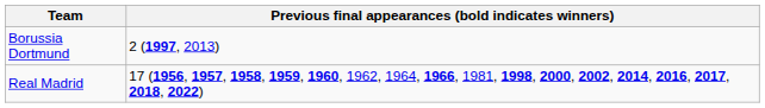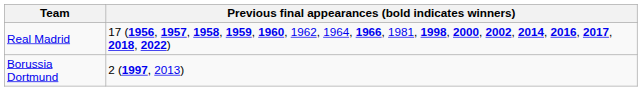rows swapped: Borussia Dortmund <-> Real Madrid
